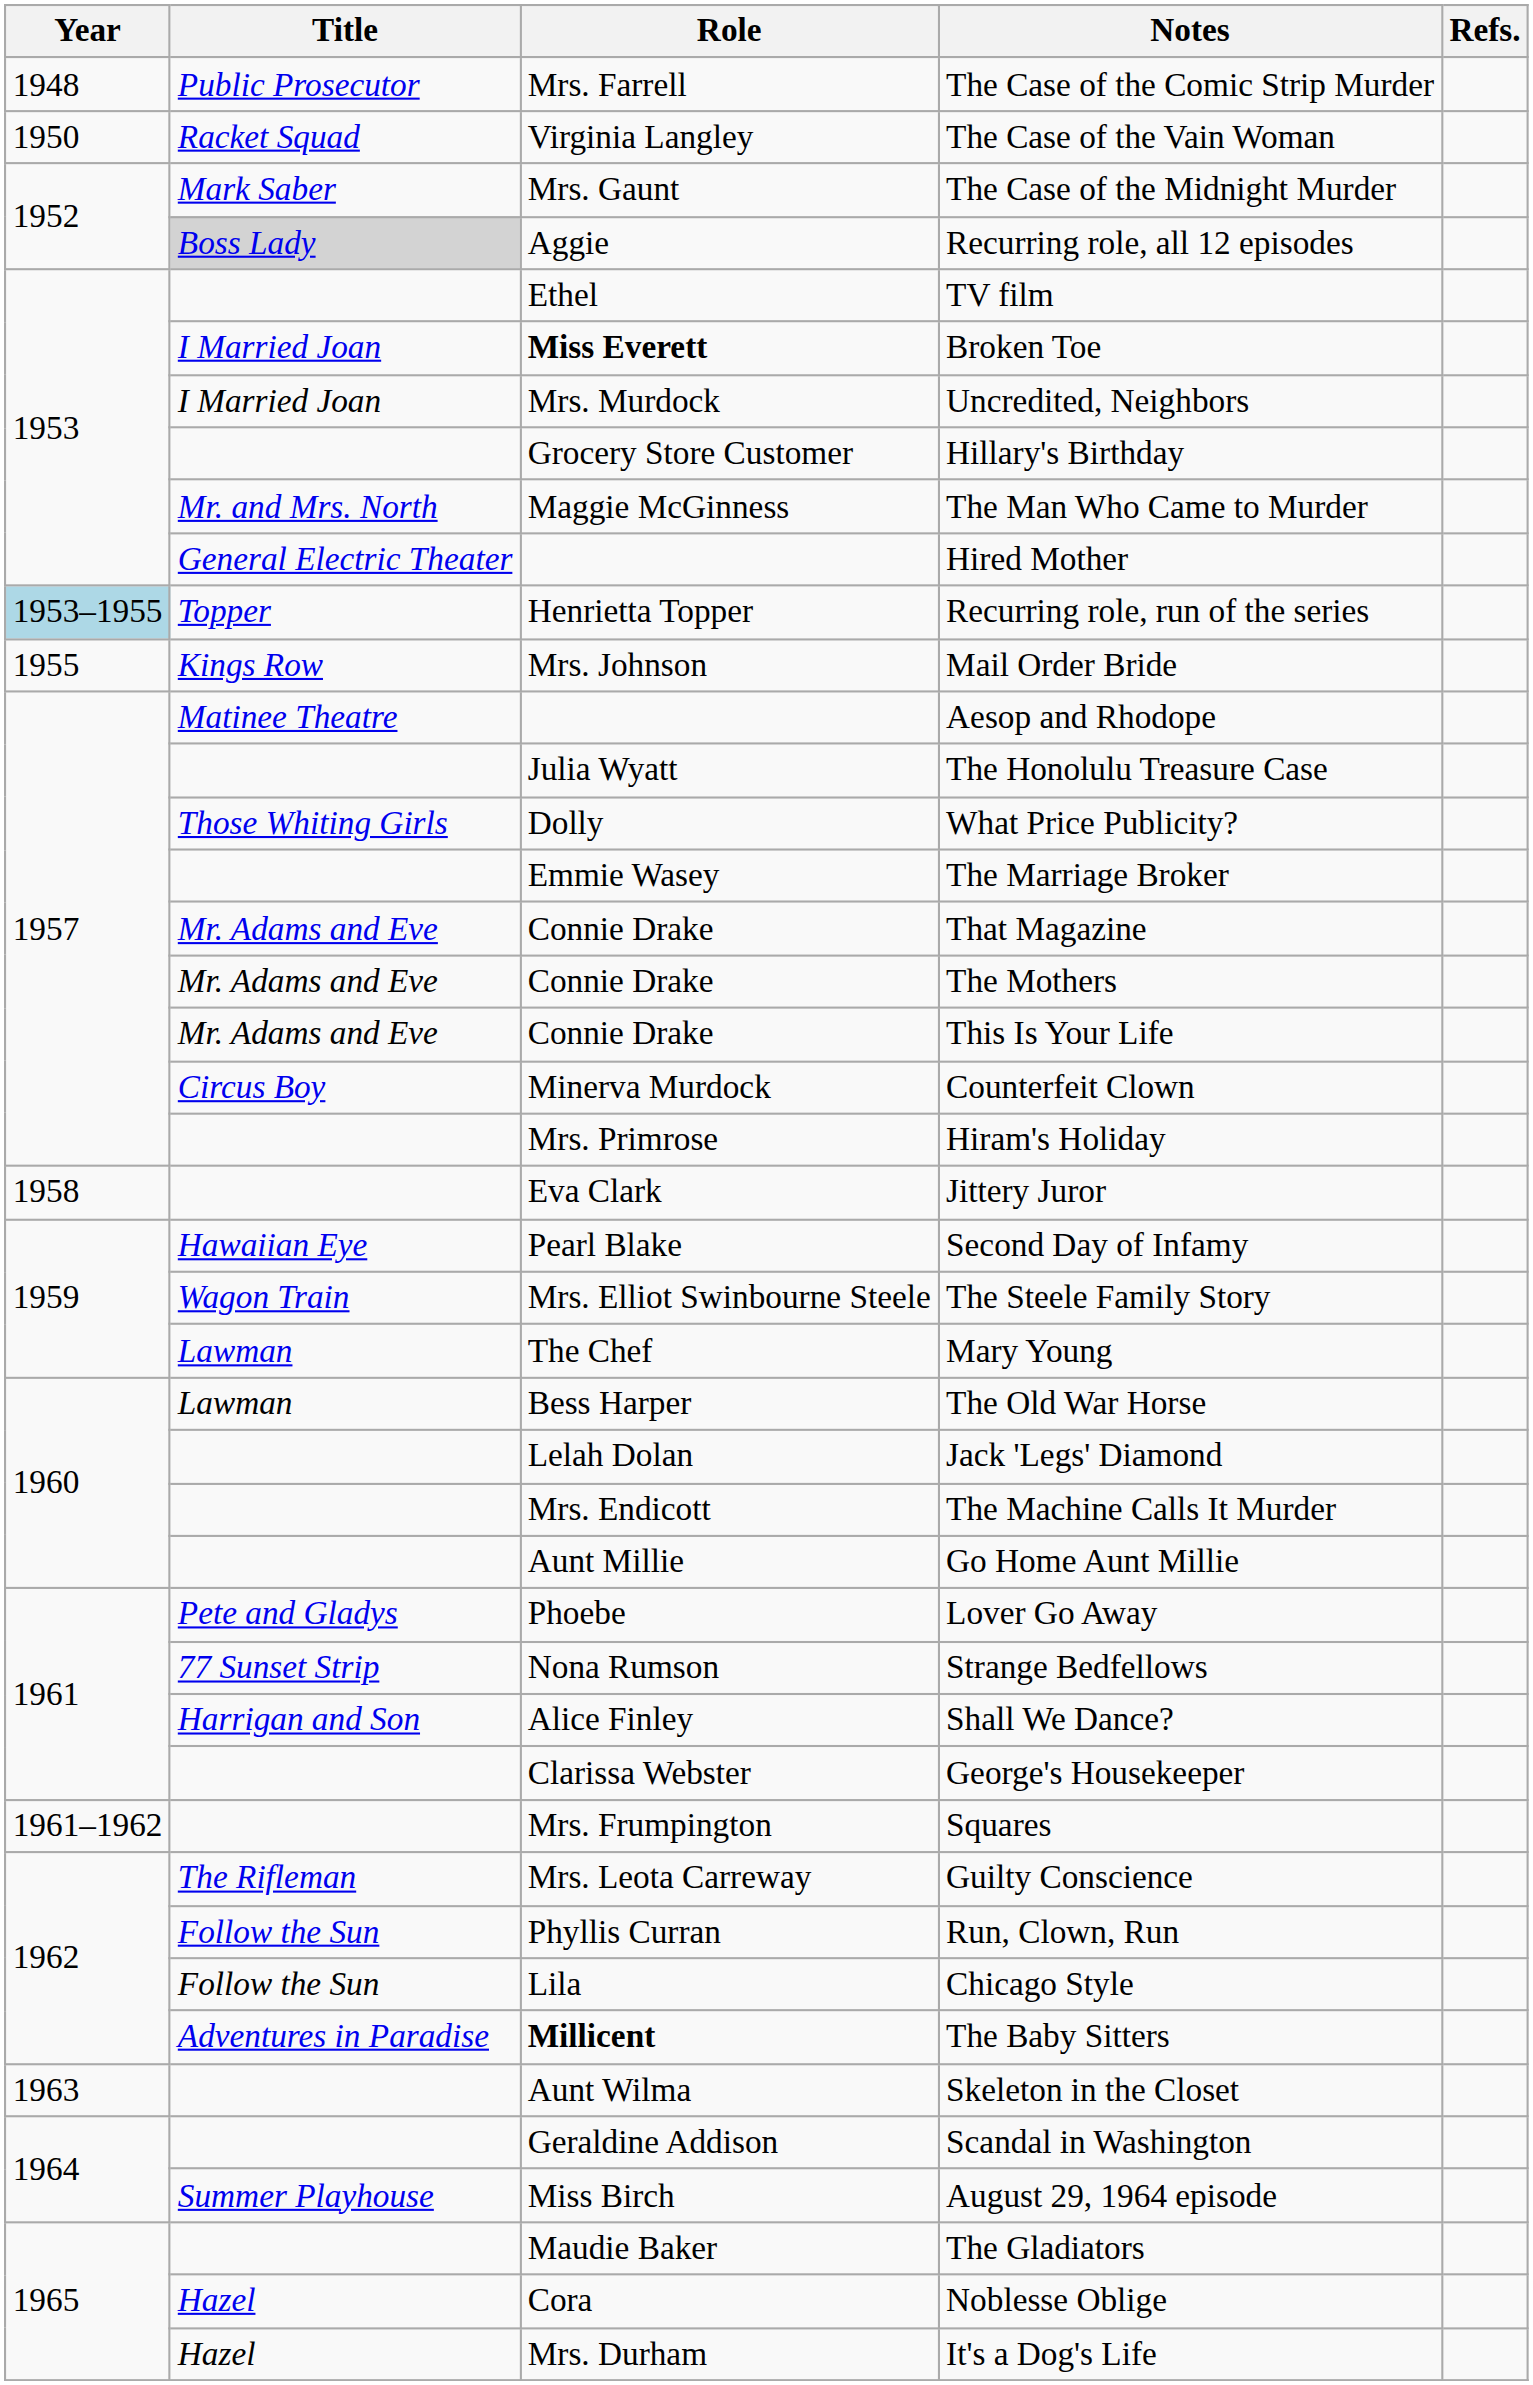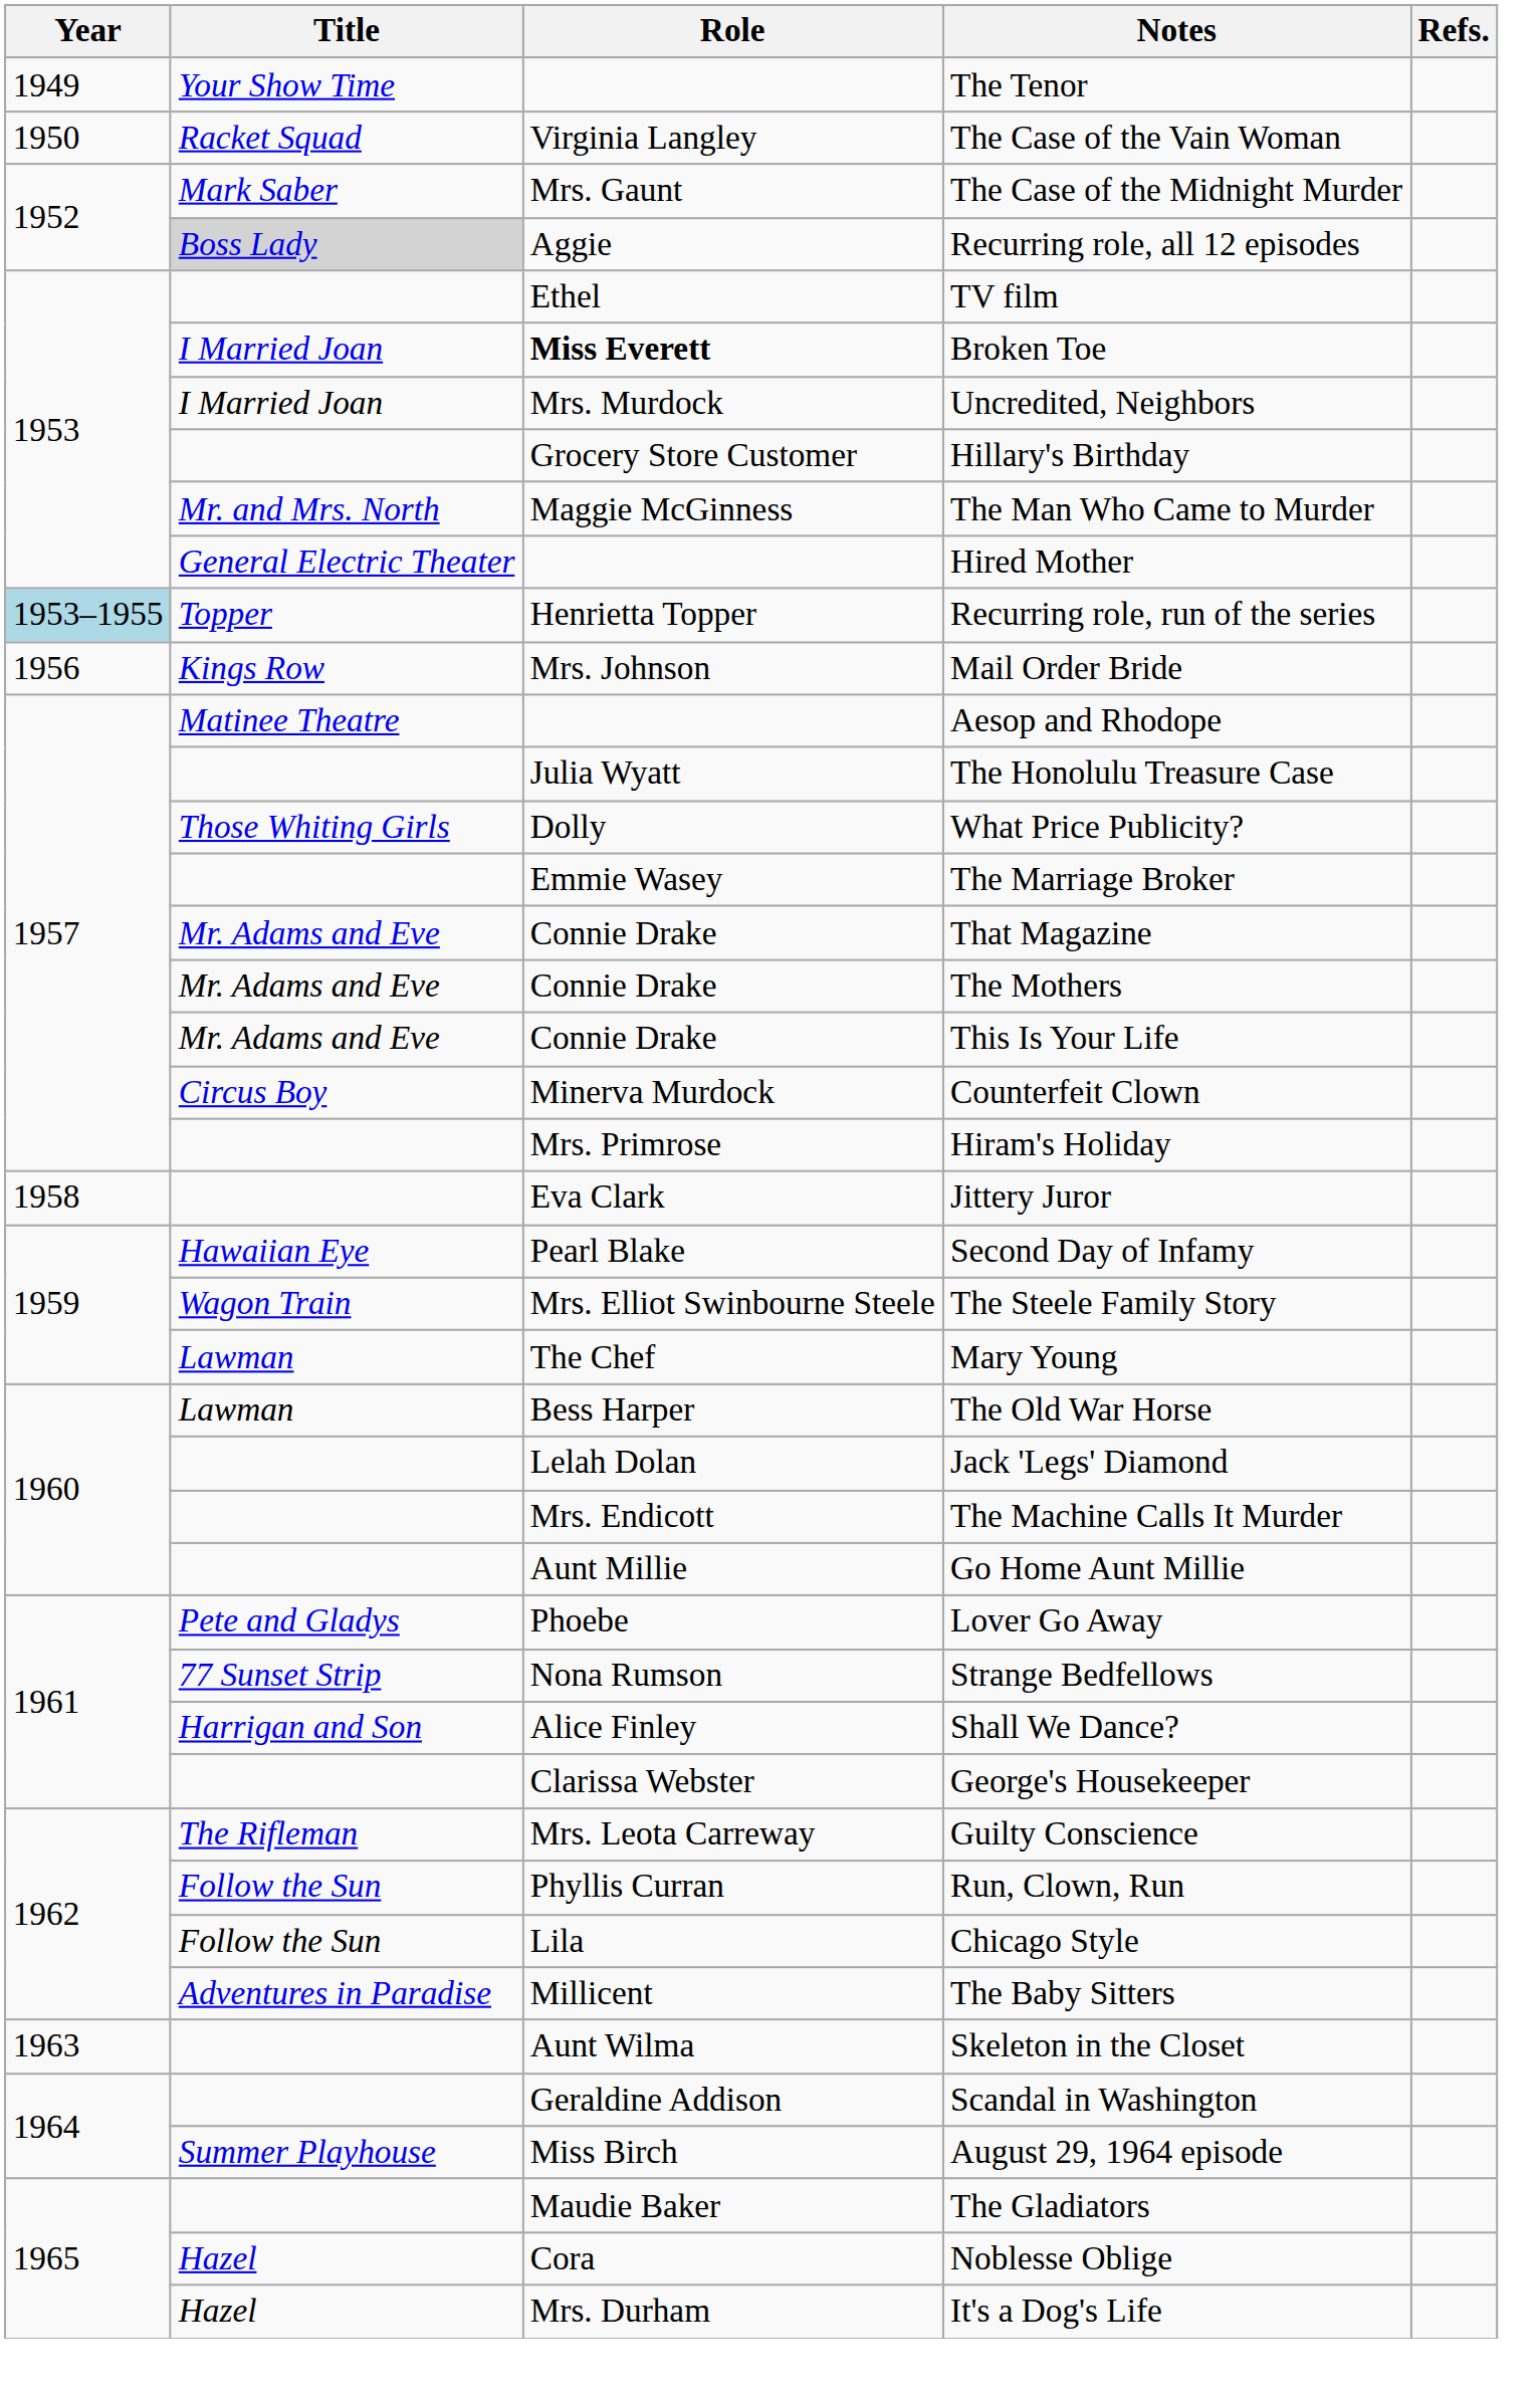- row: 1948 | Public Prosecutor | Mrs. Farrell | The Case of the Comic Strip Murder
+ row: 1949 | Your Show Time | The Tenor
Mail Order Bride | Year: 1955 -> 1956
- row: 1961–1962 | Mrs. Frumpington | Squares
The Baby Sitters | Role: bold -> normal
